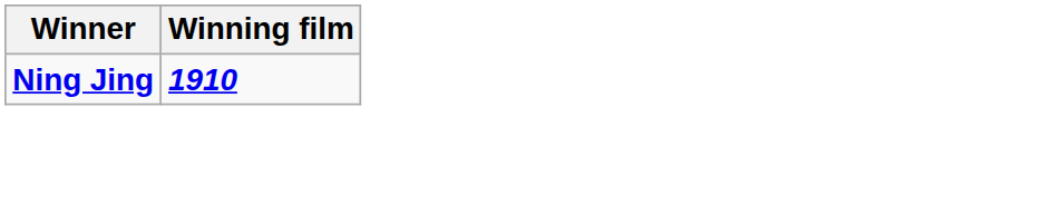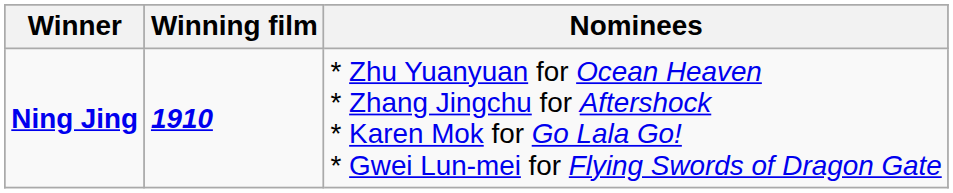+ column: Nominees | * Zhu Yuanyuan for Ocean Heaven * Zhang Jingchu for Aftershock * Karen Mok for Go Lala Go! * Gwei Lun-mei for Flying Swords of Dragon Gate
